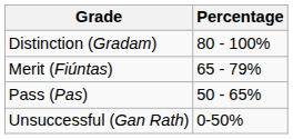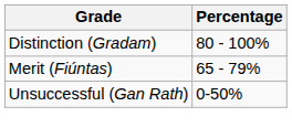- row: Pass (Pas) | 50 - 65%
